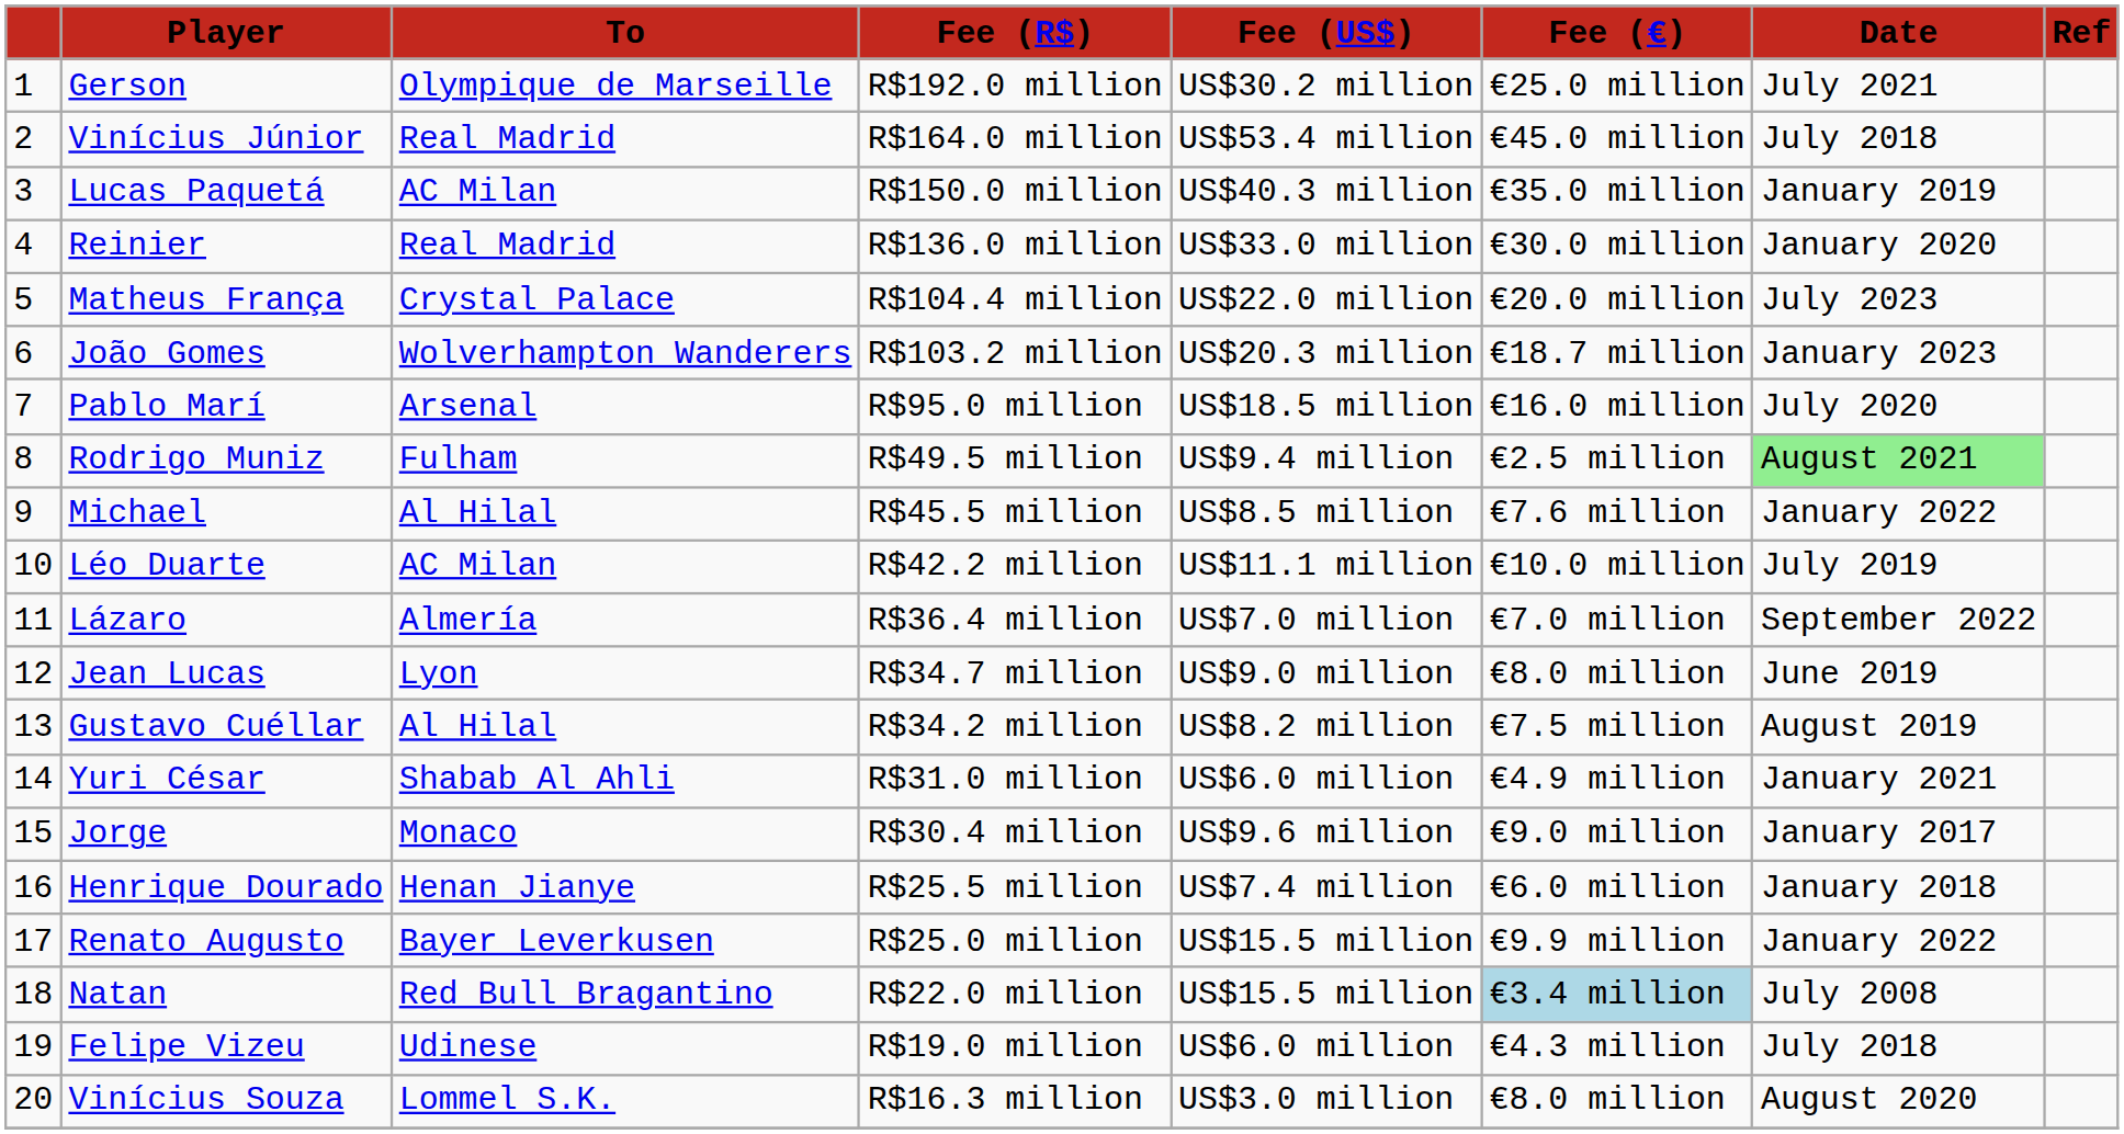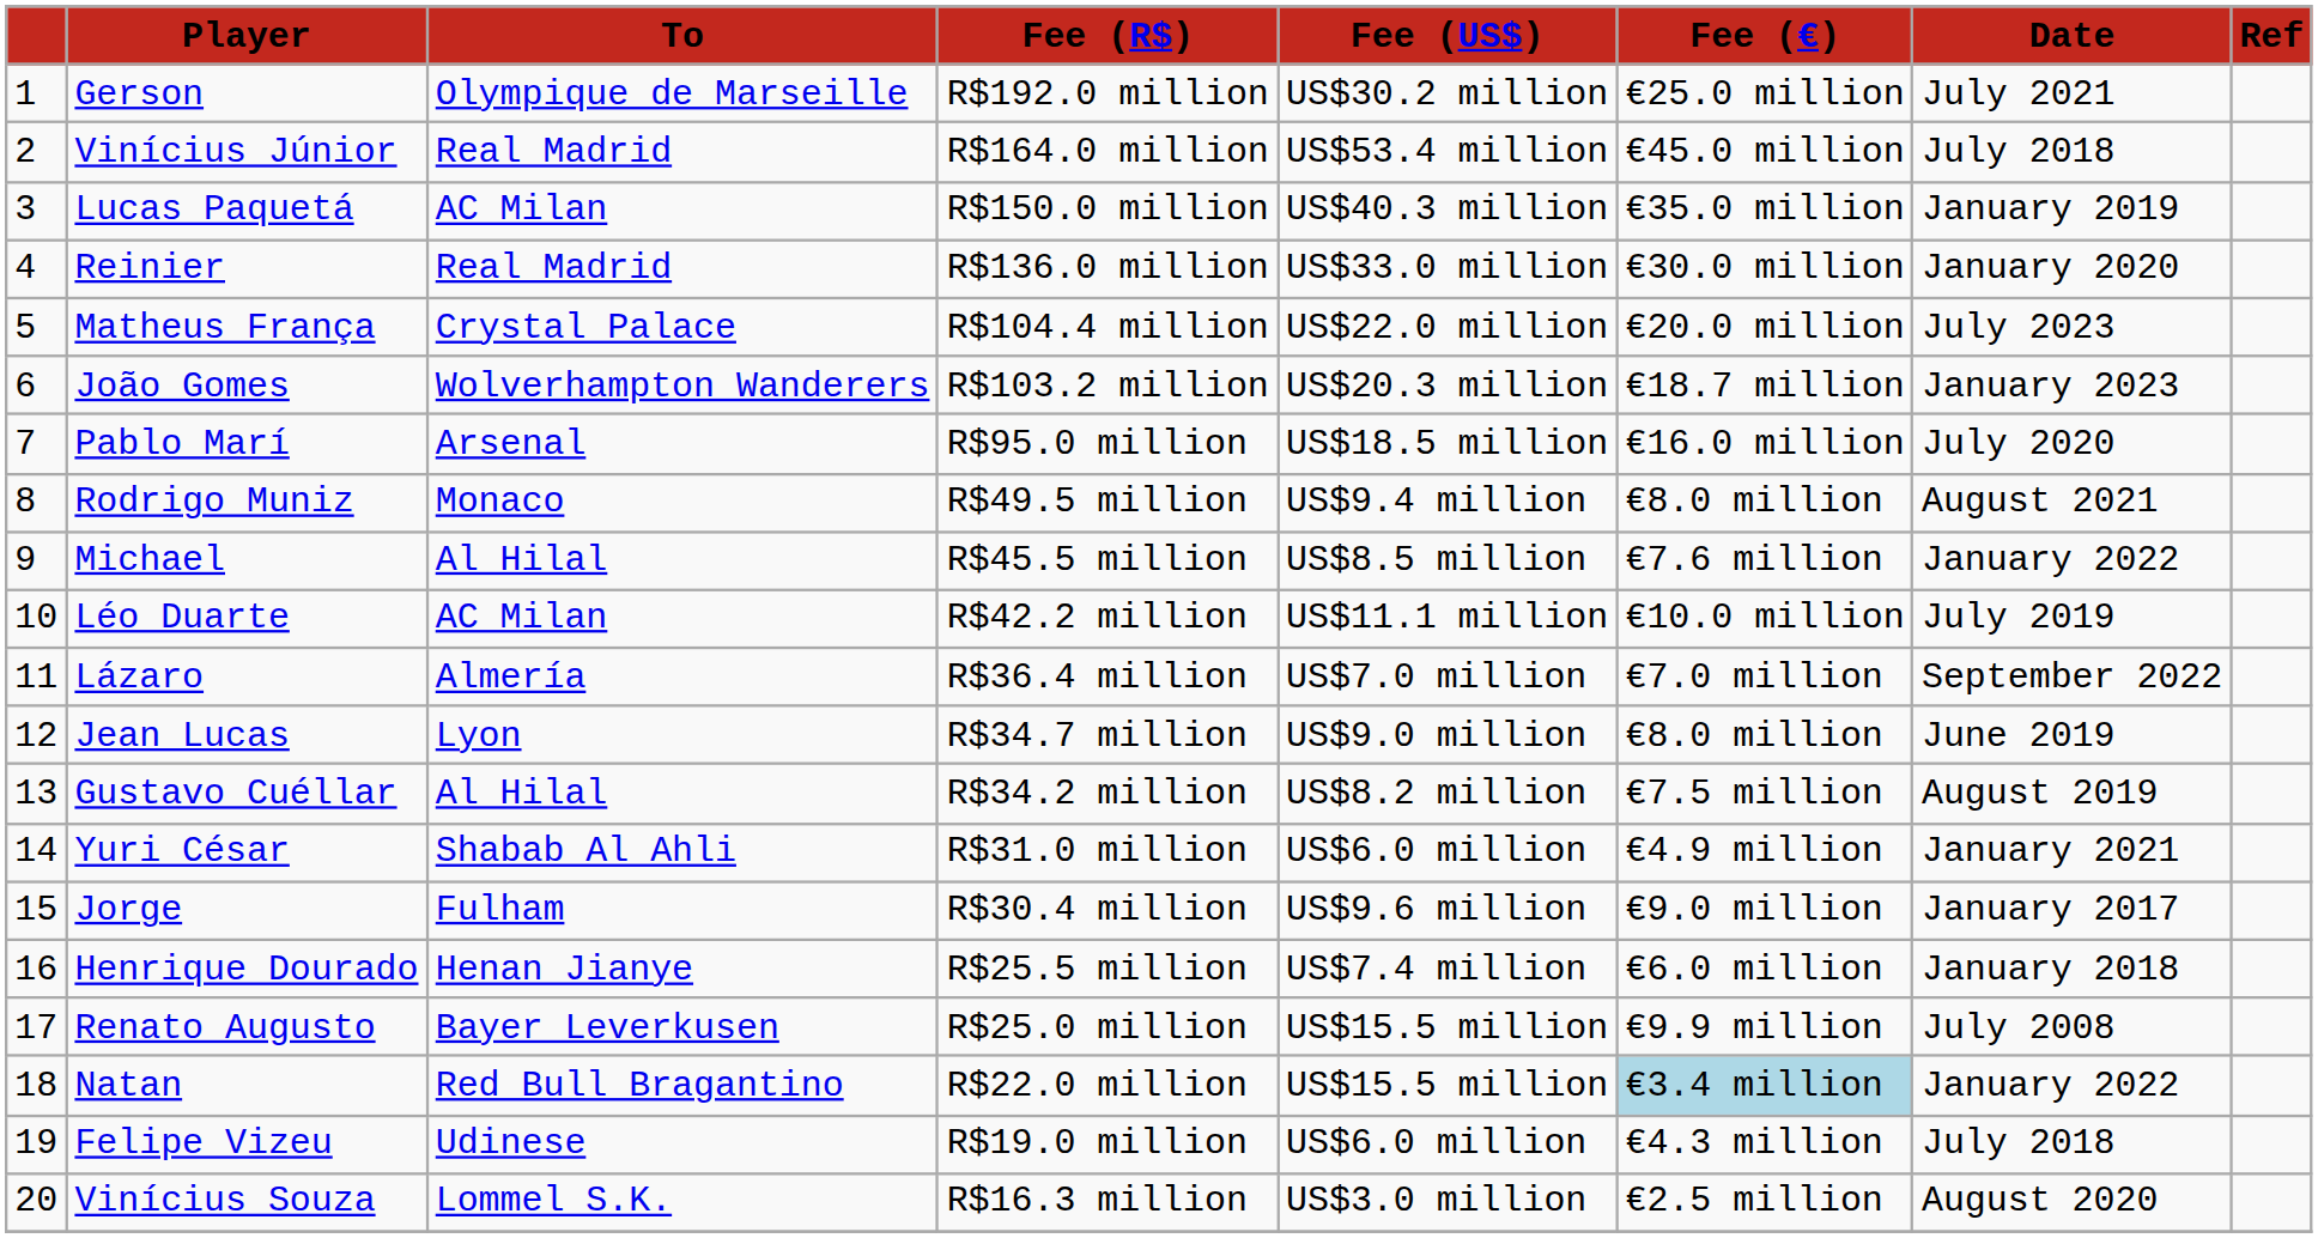Rodrigo Muniz | column 3: Fulham -> Monaco
Rodrigo Muniz | column 6: €2.5 million -> €8.0 million
Rodrigo Muniz | column 7: lightgreen background -> no background
Jorge | column 3: Monaco -> Fulham
Renato Augusto | column 7: January 2022 -> July 2008
Natan | column 7: July 2008 -> January 2022
Vinícius Souza | column 6: €8.0 million -> €2.5 million
